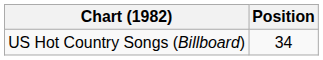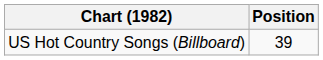US Hot Country Songs (Billboard) | Position: 34 -> 39
